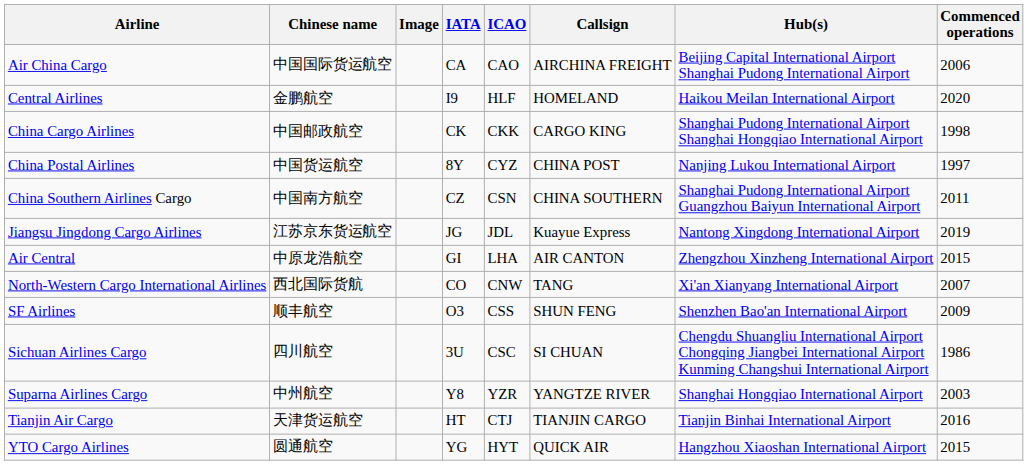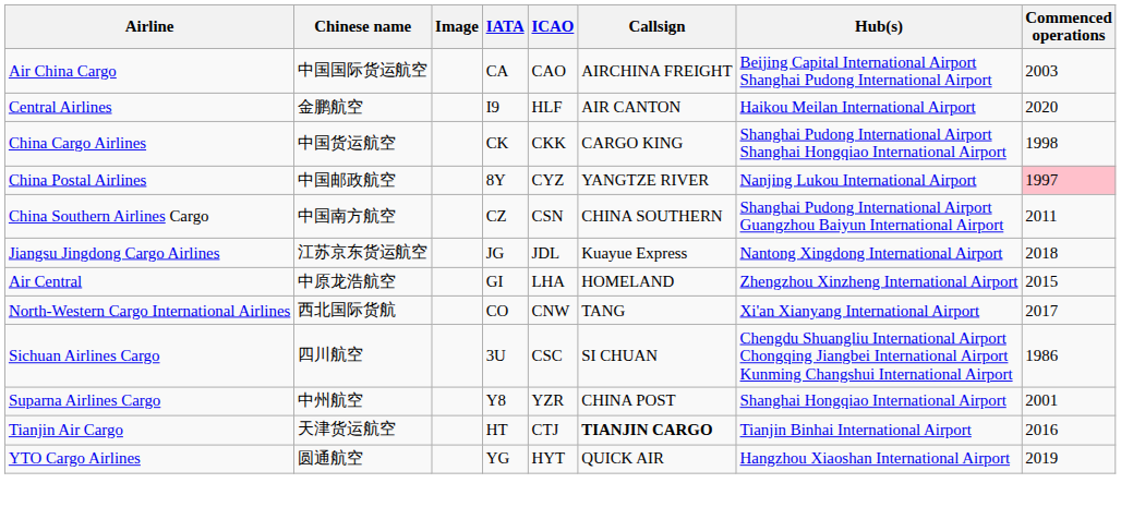Air China Cargo | Commenced operations: 2006 -> 2003
Central Airlines | Callsign: HOMELAND -> AIR CANTON
China Cargo Airlines | Chinese name: 中国邮政航空 -> 中国货运航空
China Postal Airlines | Chinese name: 中国货运航空 -> 中国邮政航空
China Postal Airlines | Callsign: CHINA POST -> YANGTZE RIVER
China Postal Airlines | Commenced operations: no background -> pink background
Jiangsu Jingdong Cargo Airlines | Commenced operations: 2019 -> 2018
Air Central | Callsign: AIR CANTON -> HOMELAND
North-Western Cargo International Airlines | Commenced operations: 2007 -> 2017
- row: SF Airlines | 顺丰航空 | O3 | CSS | SHUN FENG | Shenzhen Bao'an International Airport | 2009
Suparna Airlines Cargo | Callsign: YANGTZE RIVER -> CHINA POST
Suparna Airlines Cargo | Commenced operations: 2003 -> 2001
Tianjin Air Cargo | Callsign: normal -> bold
YTO Cargo Airlines | Commenced operations: 2015 -> 2019
